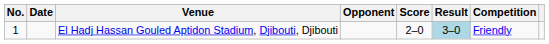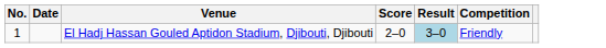- column: Opponent
